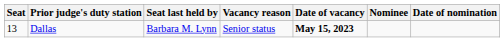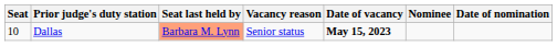Dallas | Seat: 13 -> 10
Dallas | Seat last held by: no background -> lightsalmon background
